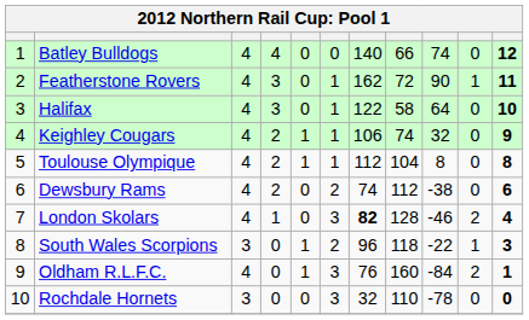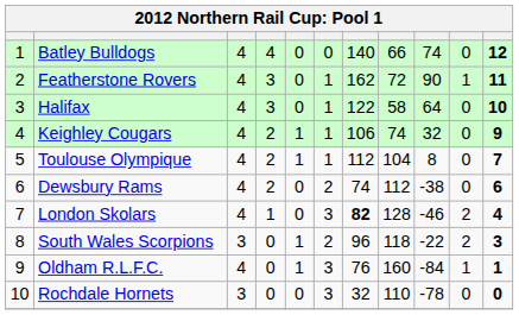Toulouse Olympique | column 11: 8 -> 7
South Wales Scorpions | column 10: 1 -> 2
Oldham R.L.F.C. | column 10: 2 -> 1
